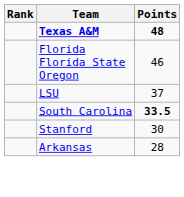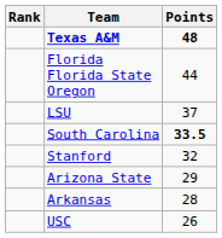Florida Florida State Oregon | Points: 46 -> 44
Stanford | Points: 30 -> 32
+ row: Arizona State | 29
+ row: USC | 26
